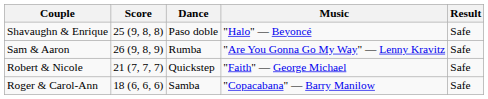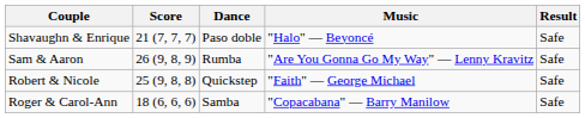Shavaughn & Enrique | Score: 25 (9, 8, 8) -> 21 (7, 7, 7)
Robert & Nicole | Score: 21 (7, 7, 7) -> 25 (9, 8, 8)
